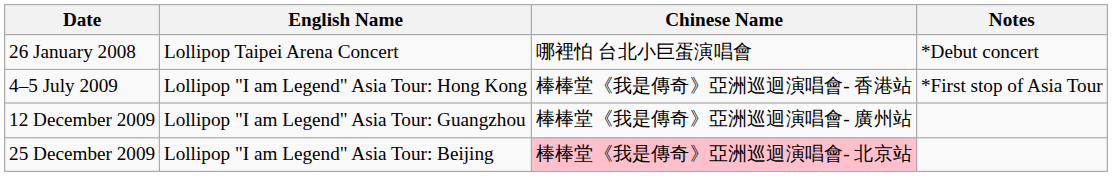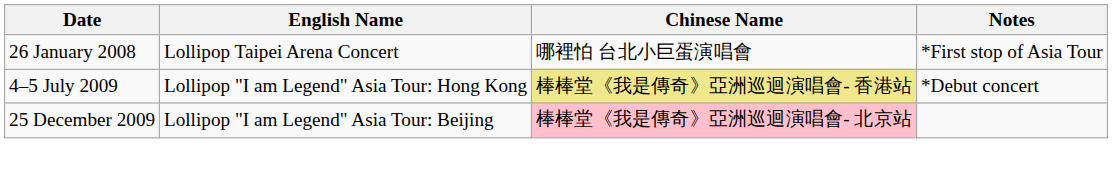26 January 2008 | Notes: *Debut concert -> *First stop of Asia Tour
4–5 July 2009 | Chinese Name: no background -> khaki background
4–5 July 2009 | Notes: *First stop of Asia Tour -> *Debut concert
- row: 12 December 2009 | Lollipop "I am Legend" Asia Tour: Guangzhou | 棒棒堂《我是傳奇》亞洲巡迴演唱會- 廣州站
